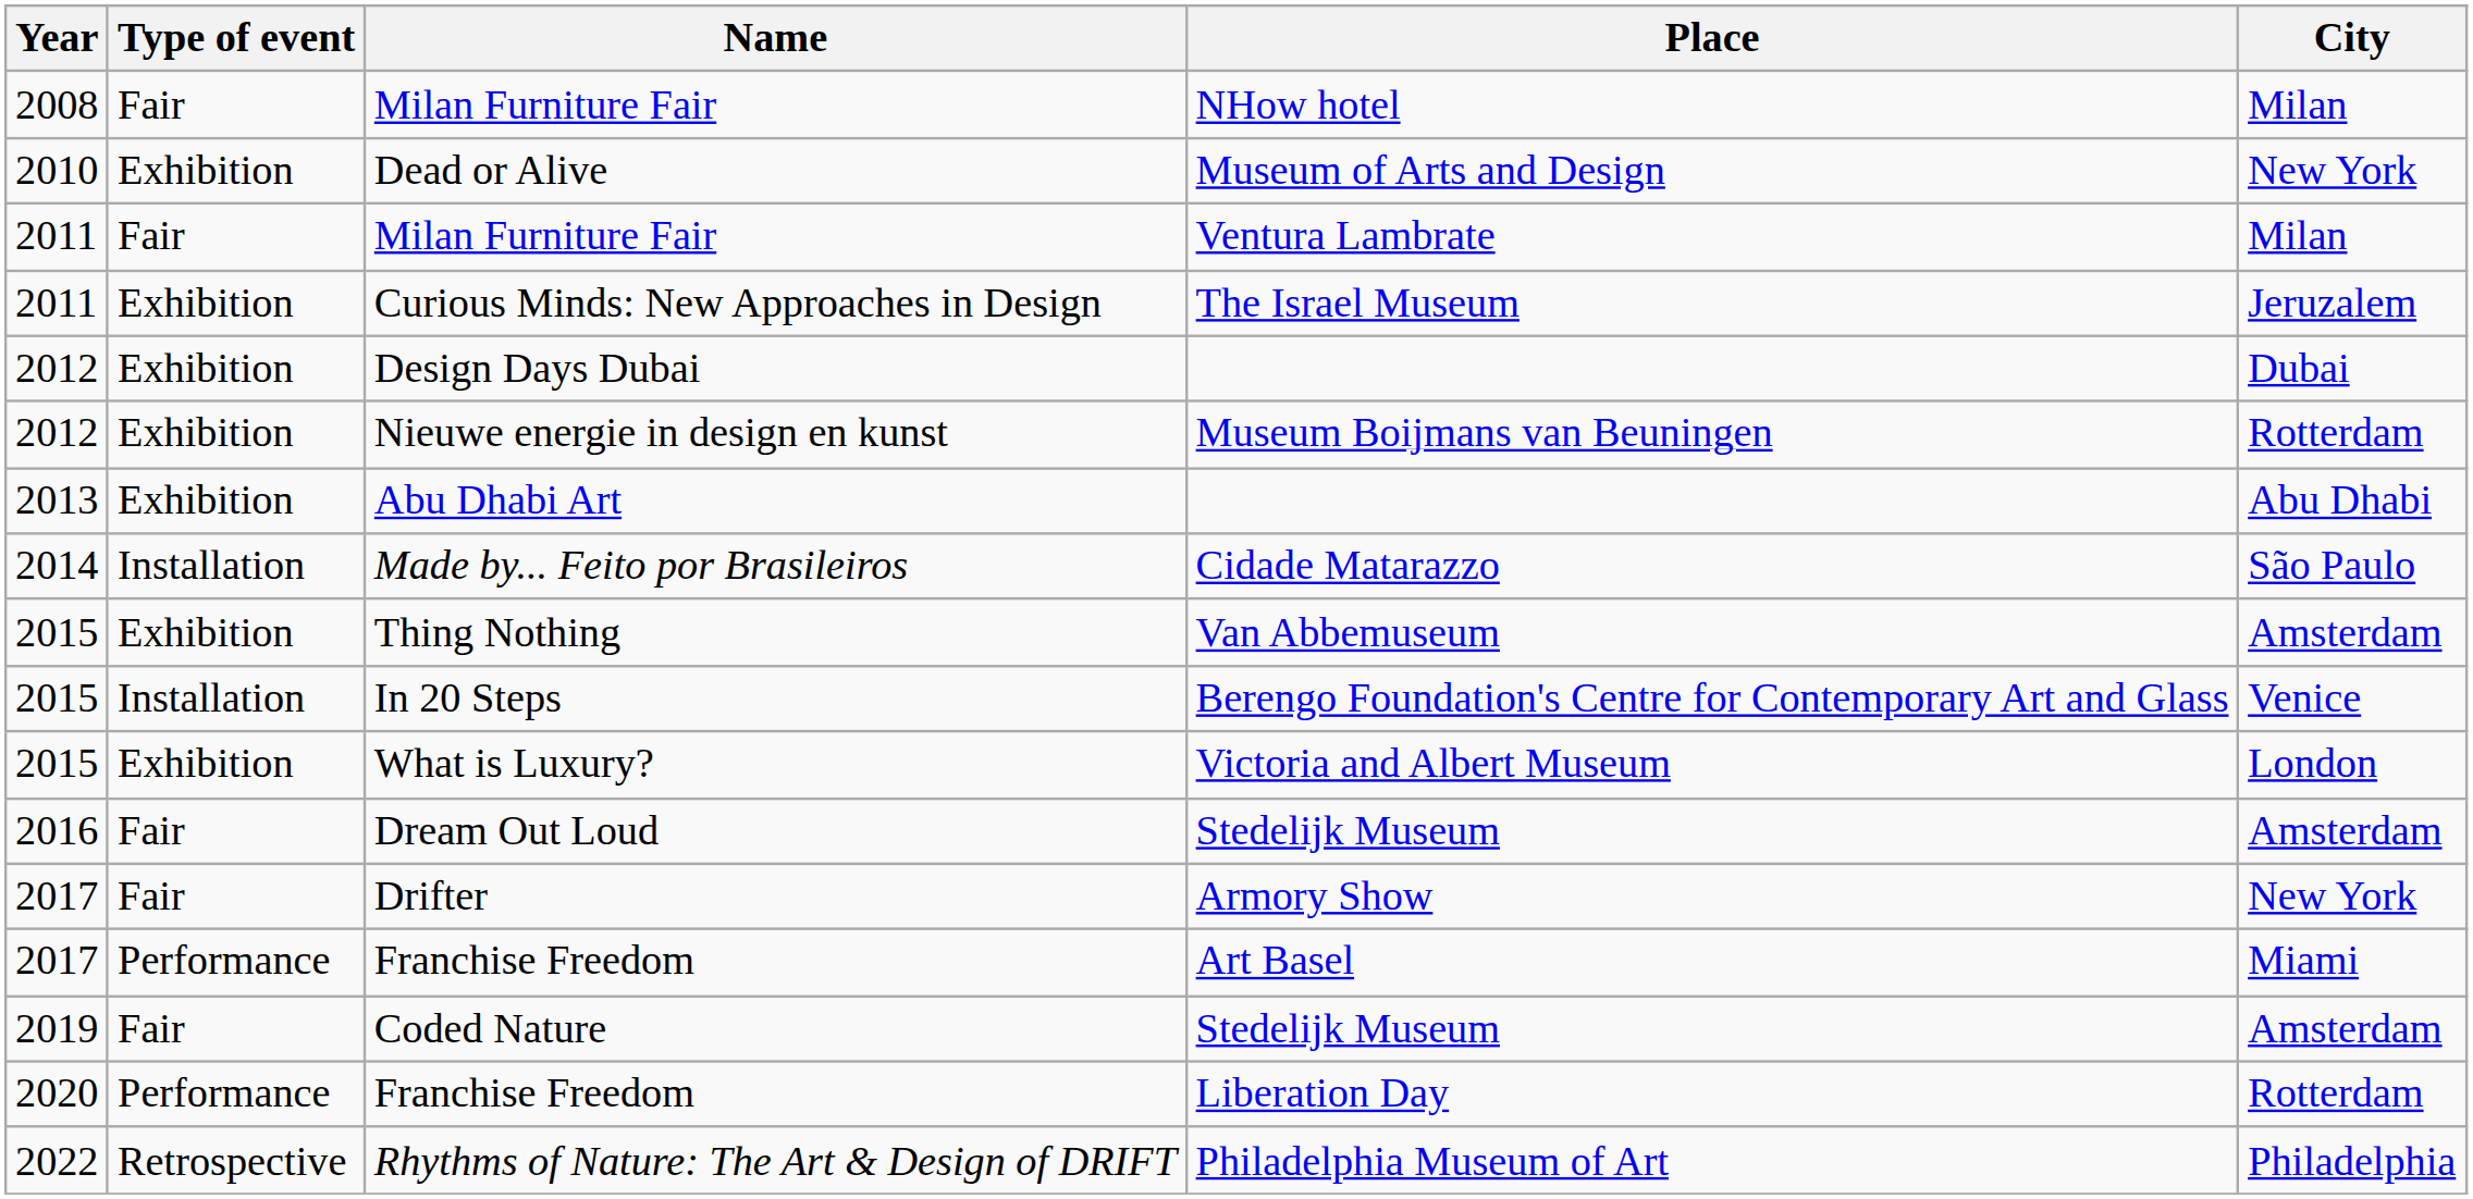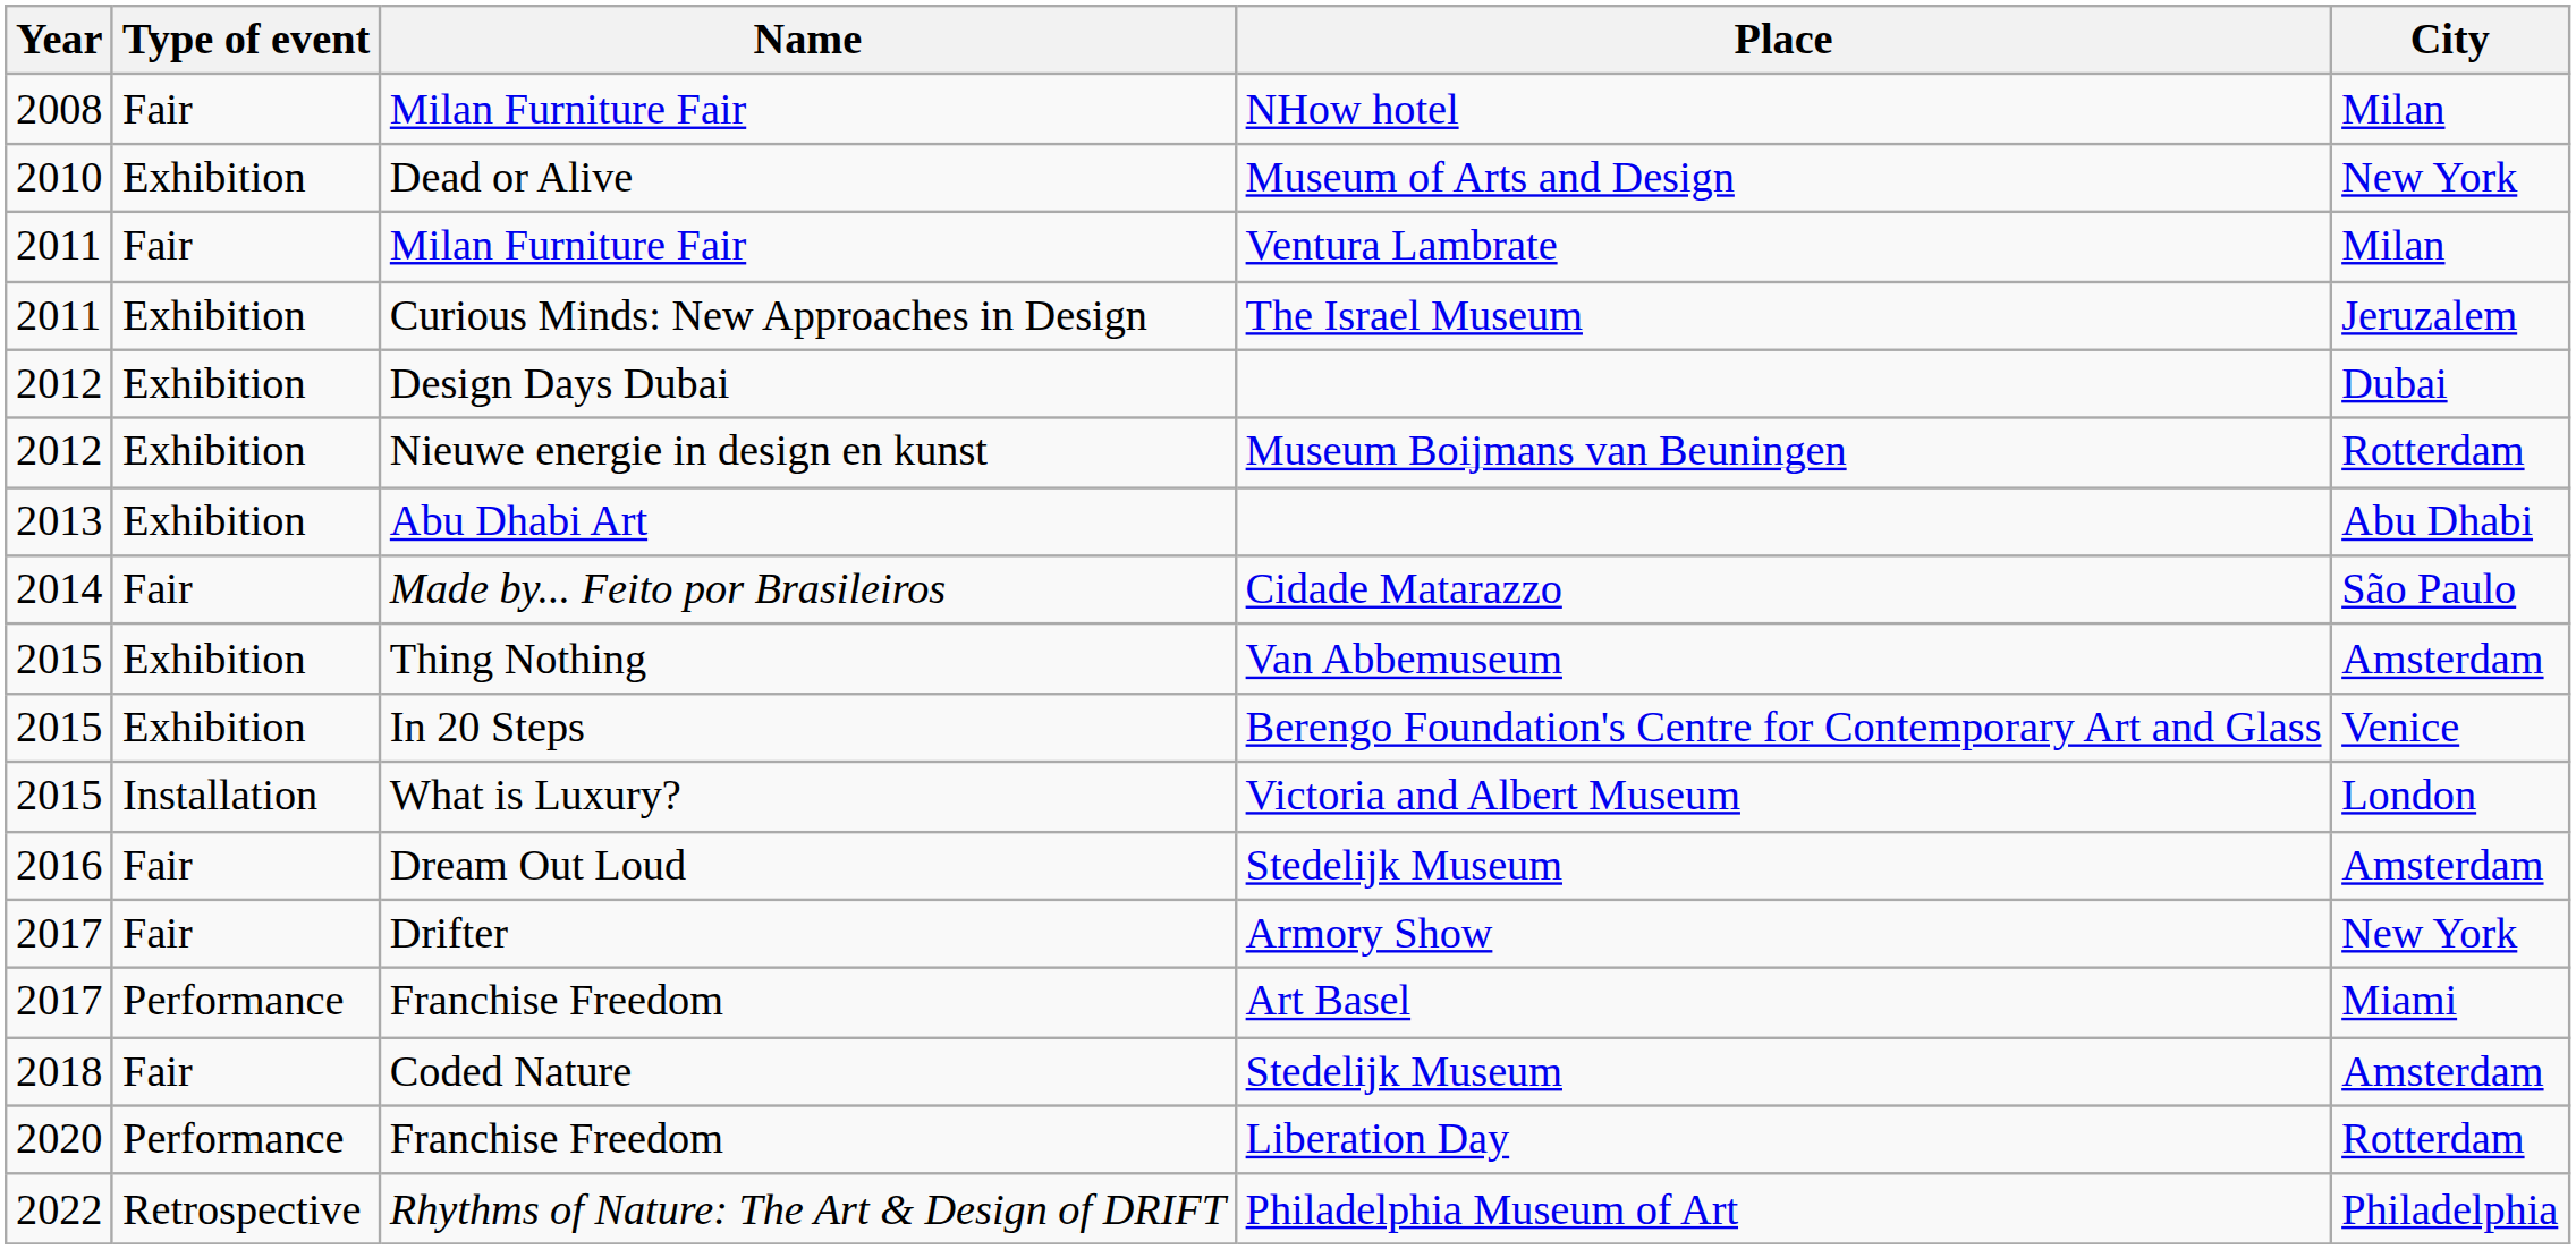Made by... Feito por Brasileiros | Type of event: Installation -> Fair
In 20 Steps | Type of event: Installation -> Exhibition
What is Luxury? | Type of event: Exhibition -> Installation
Coded Nature | Year: 2019 -> 2018
